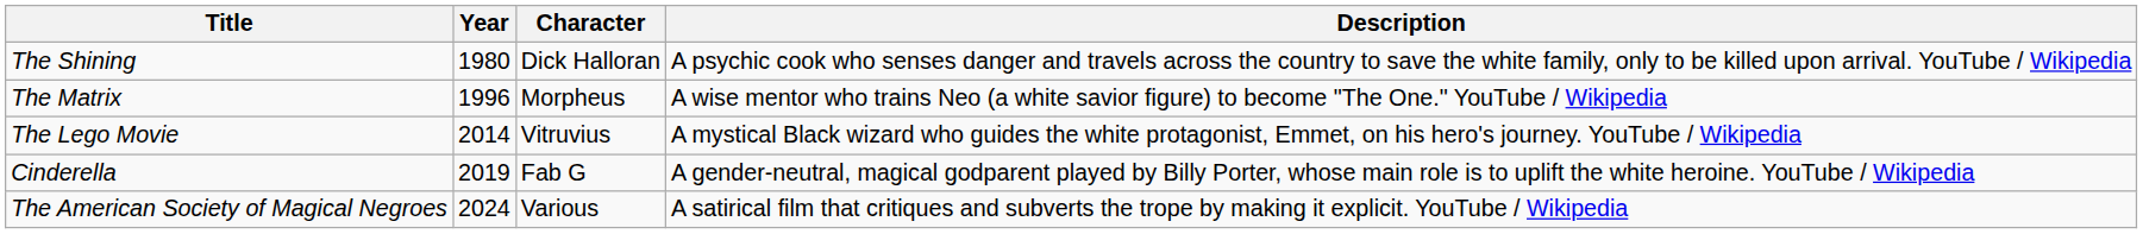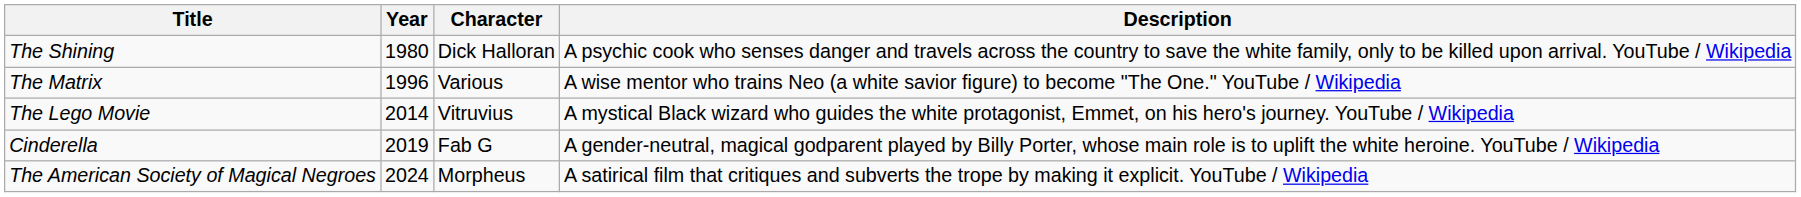The Matrix | Character: Morpheus -> Various
The American Society of Magical Negroes | Character: Various -> Morpheus
